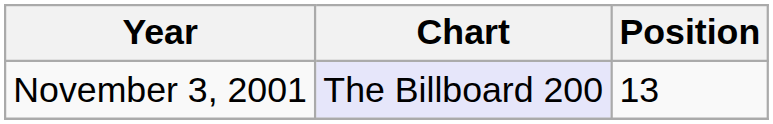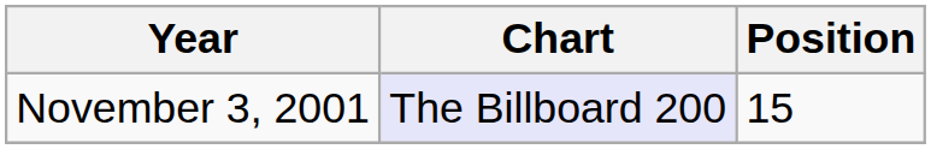November 3, 2001 | Position: 13 -> 15
